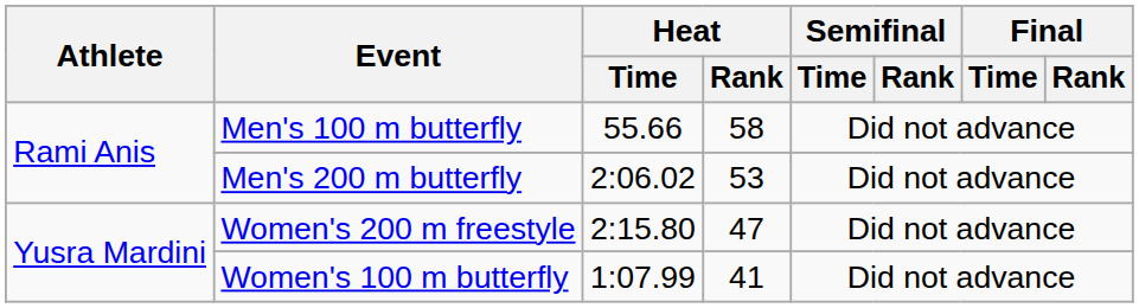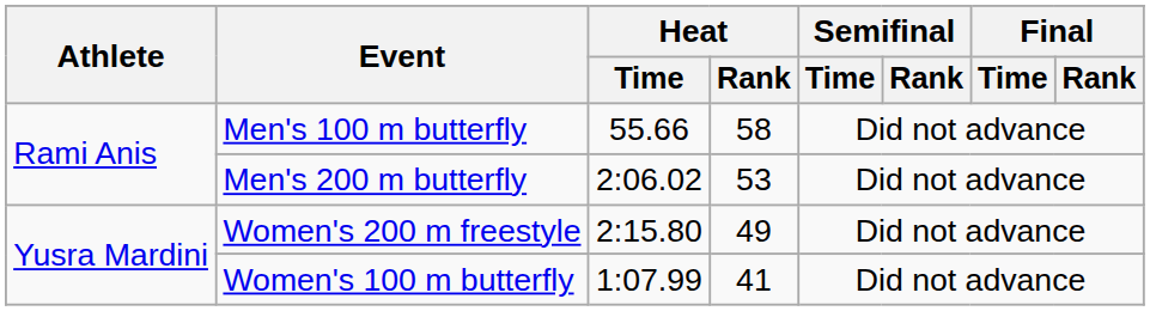Women's 200 m freestyle | Heat / Rank: 47 -> 49
